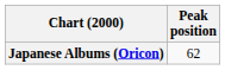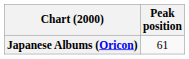Japanese Albums (Oricon) | Peak position: 62 -> 61
